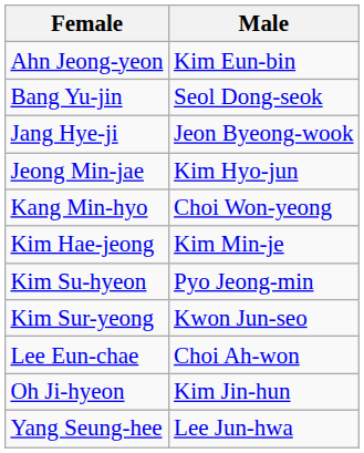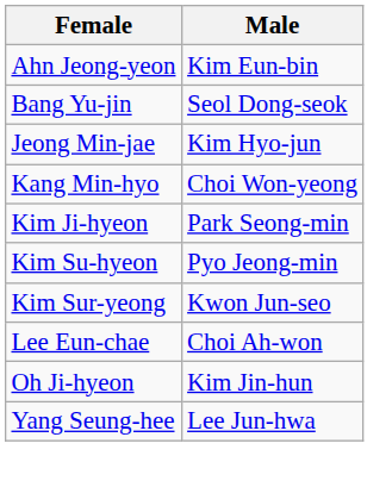- row: Jang Hye-ji | Jeon Byeong-wook
- row: Kim Hae-jeong | Kim Min-je
+ row: Kim Ji-hyeon | Park Seong-min
